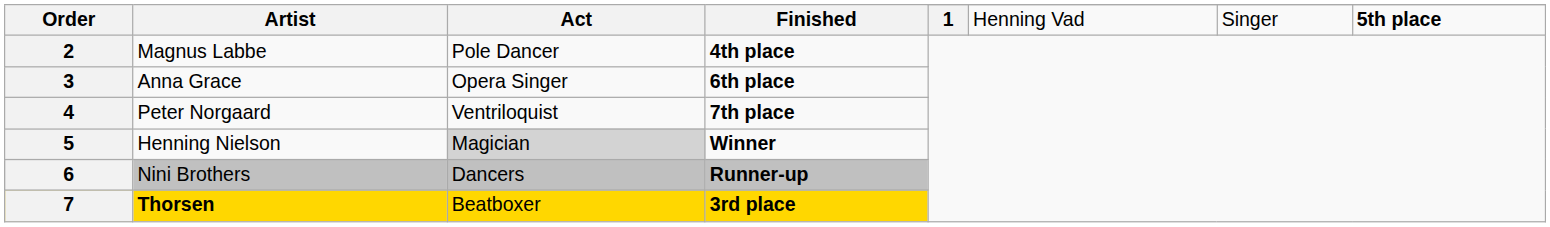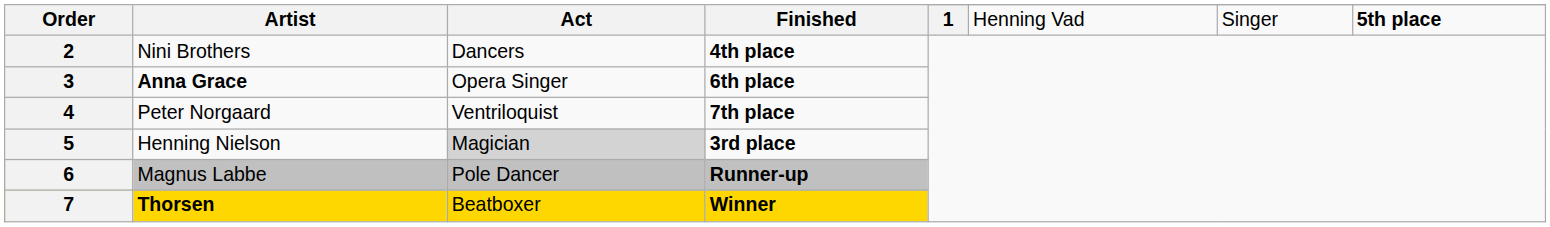2 | Artist: Magnus Labbe -> Nini Brothers
2 | Act: Pole Dancer -> Dancers
3 | Artist: normal -> bold
5 | Finished: Winner -> 3rd place
6 | Artist: Nini Brothers -> Magnus Labbe
6 | Act: Dancers -> Pole Dancer
7 | Finished: 3rd place -> Winner
